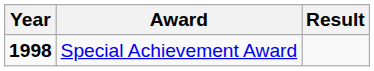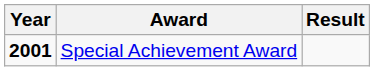Special Achievement Award | Year: 1998 -> 2001
